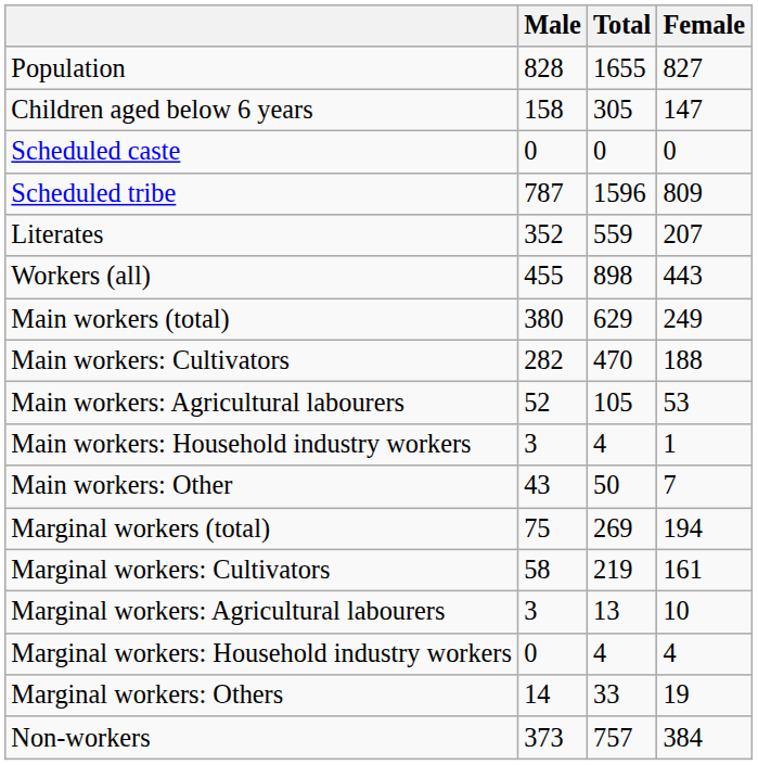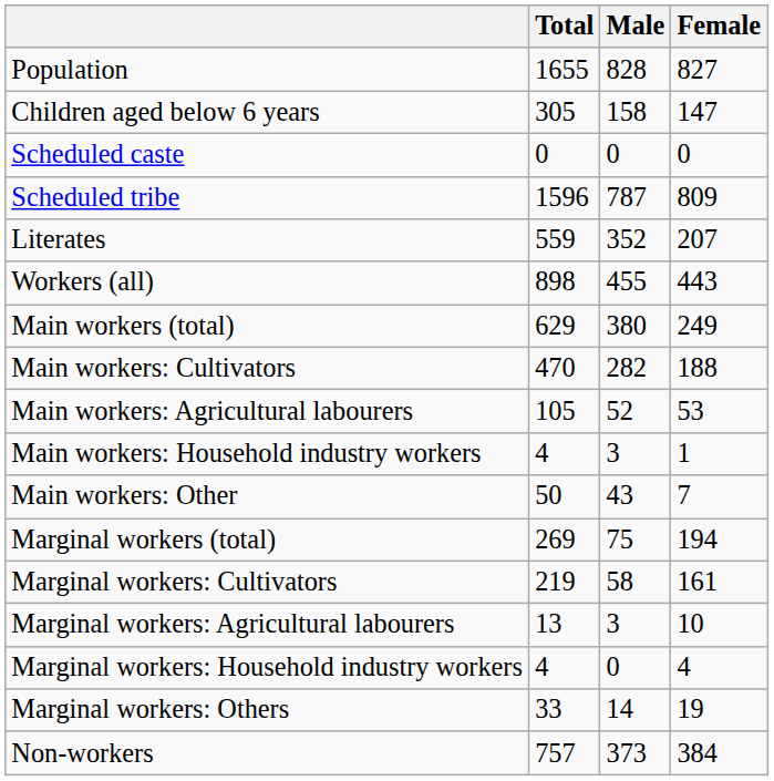columns swapped: Total <-> Male
